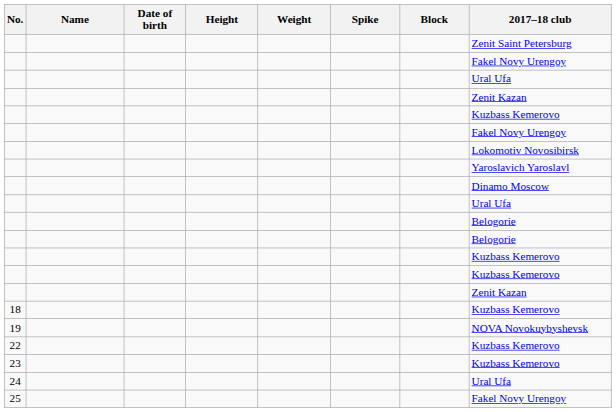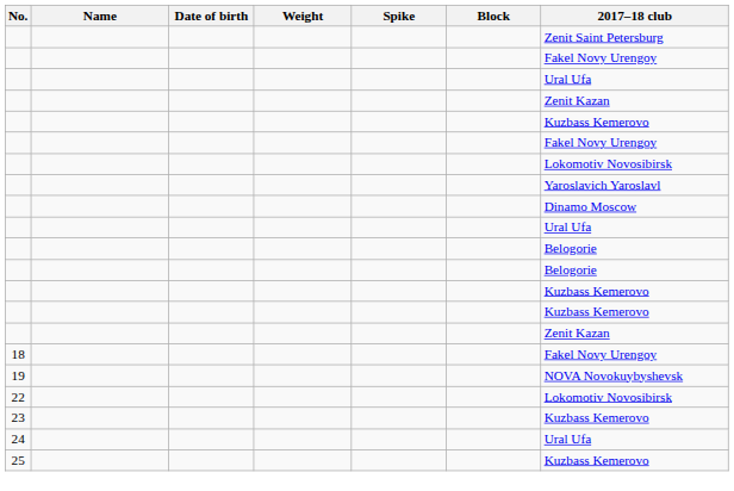- column: Height
18 | 2017–18 club: Kuzbass Kemerovo -> Fakel Novy Urengoy
22 | 2017–18 club: Kuzbass Kemerovo -> Lokomotiv Novosibirsk
25 | 2017–18 club: Fakel Novy Urengoy -> Kuzbass Kemerovo
